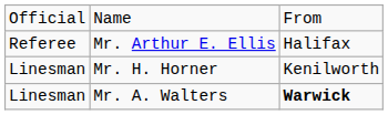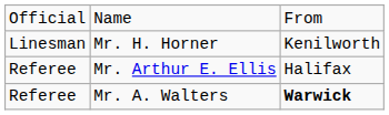rows swapped: Mr. Arthur E. Ellis <-> Mr. H. Horner
Mr. A. Walters | column 1: Linesman -> Referee
